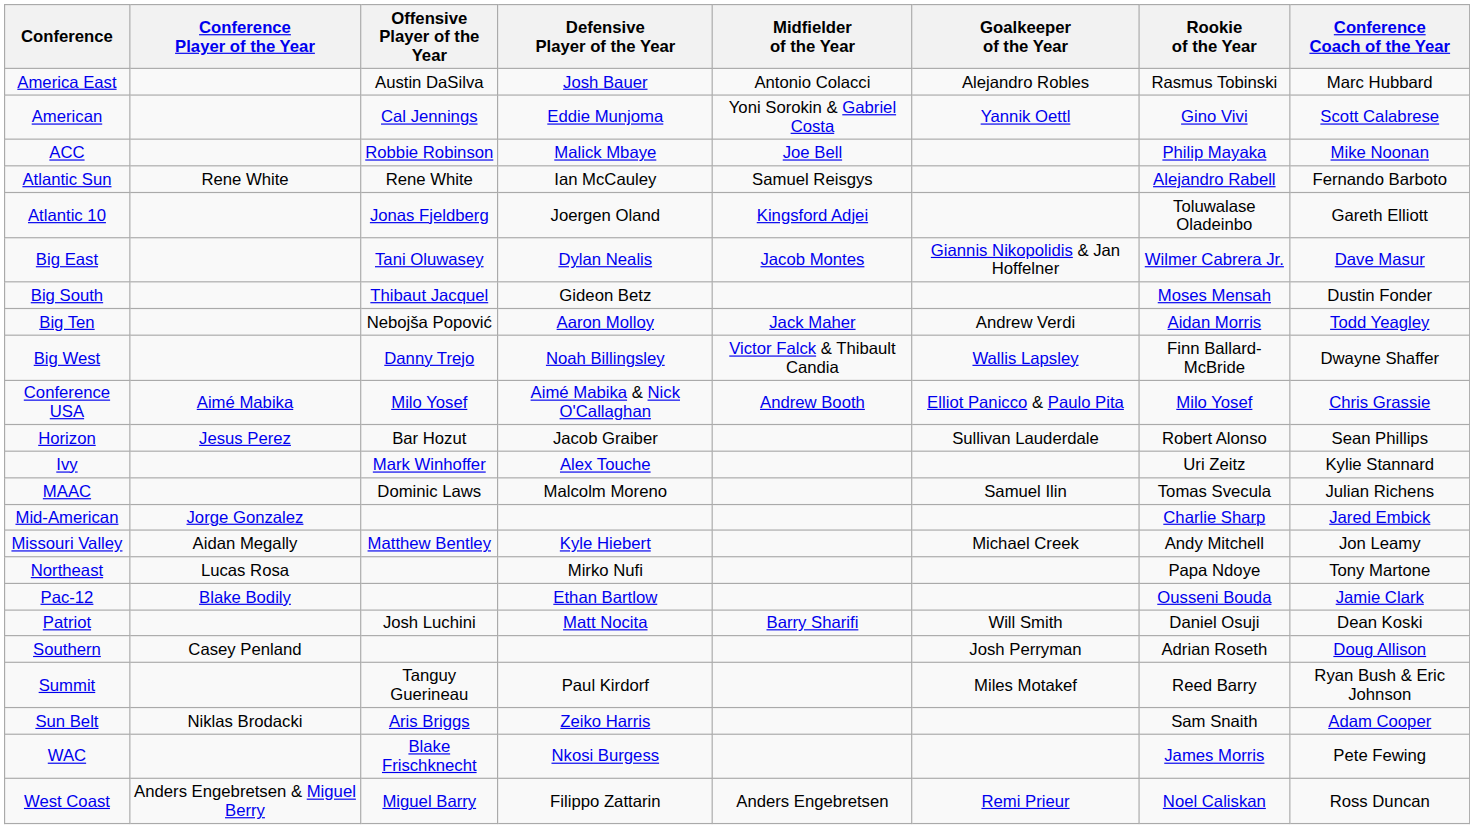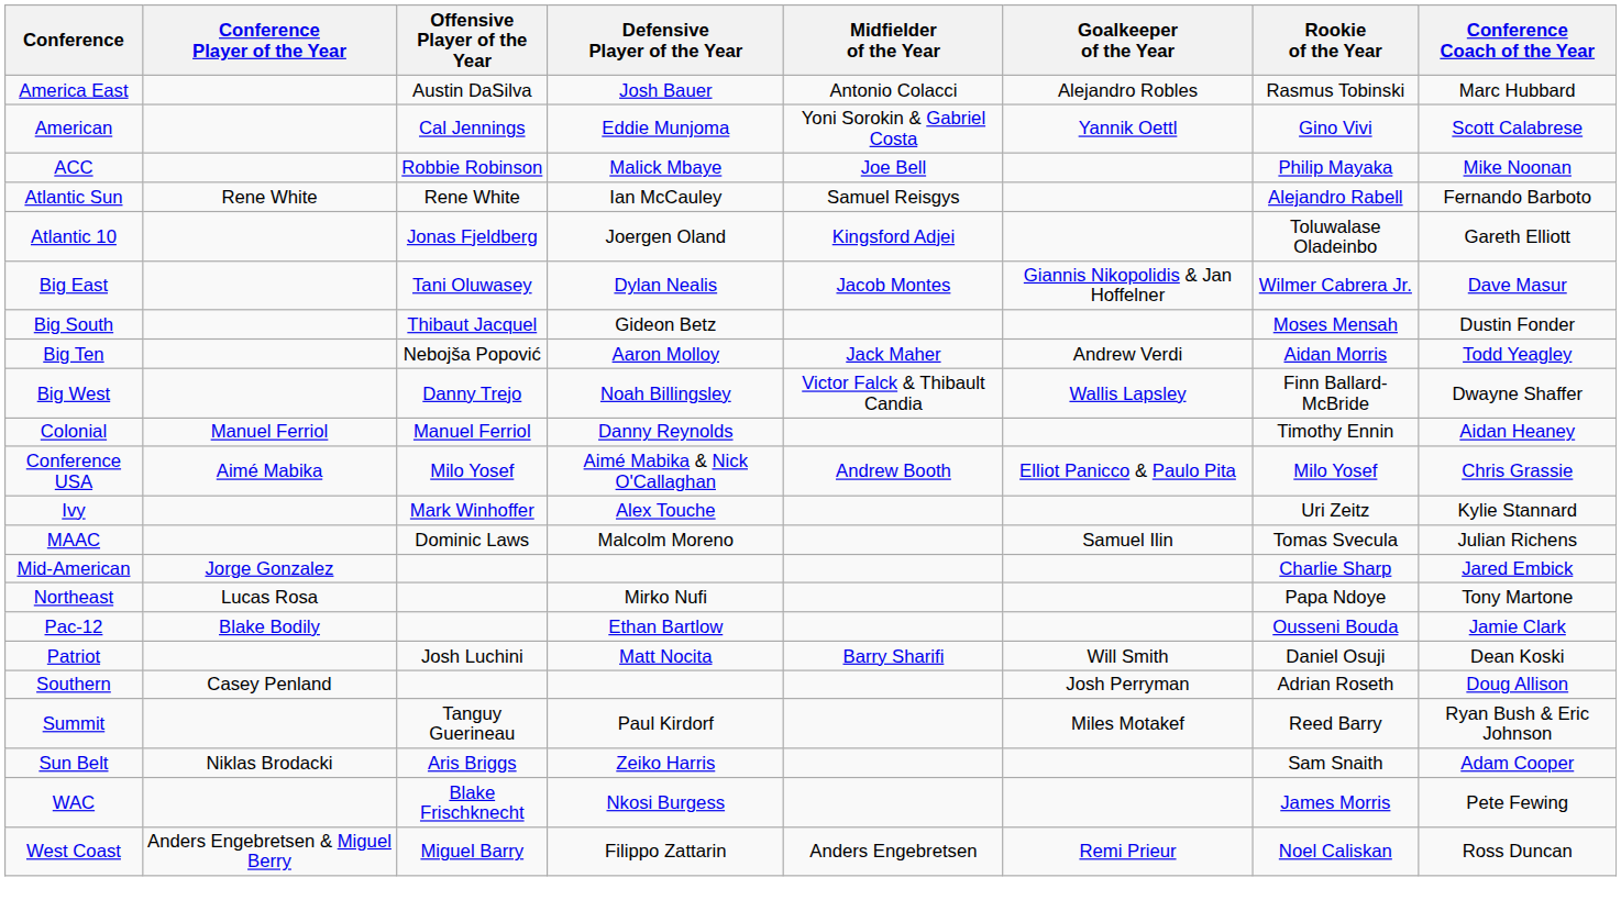+ row: Colonial | Manuel Ferriol | Manuel Ferriol | Danny Reynolds | Timothy Ennin | Aidan Heaney
- row: Horizon | Jesus Perez | Bar Hozut | Jacob Graiber | Sullivan Lauderdale | Robert Alonso | Sean Phillips
- row: Missouri Valley | Aidan Megally | Matthew Bentley | Kyle Hiebert | Michael Creek | Andy Mitchell | Jon Leamy
